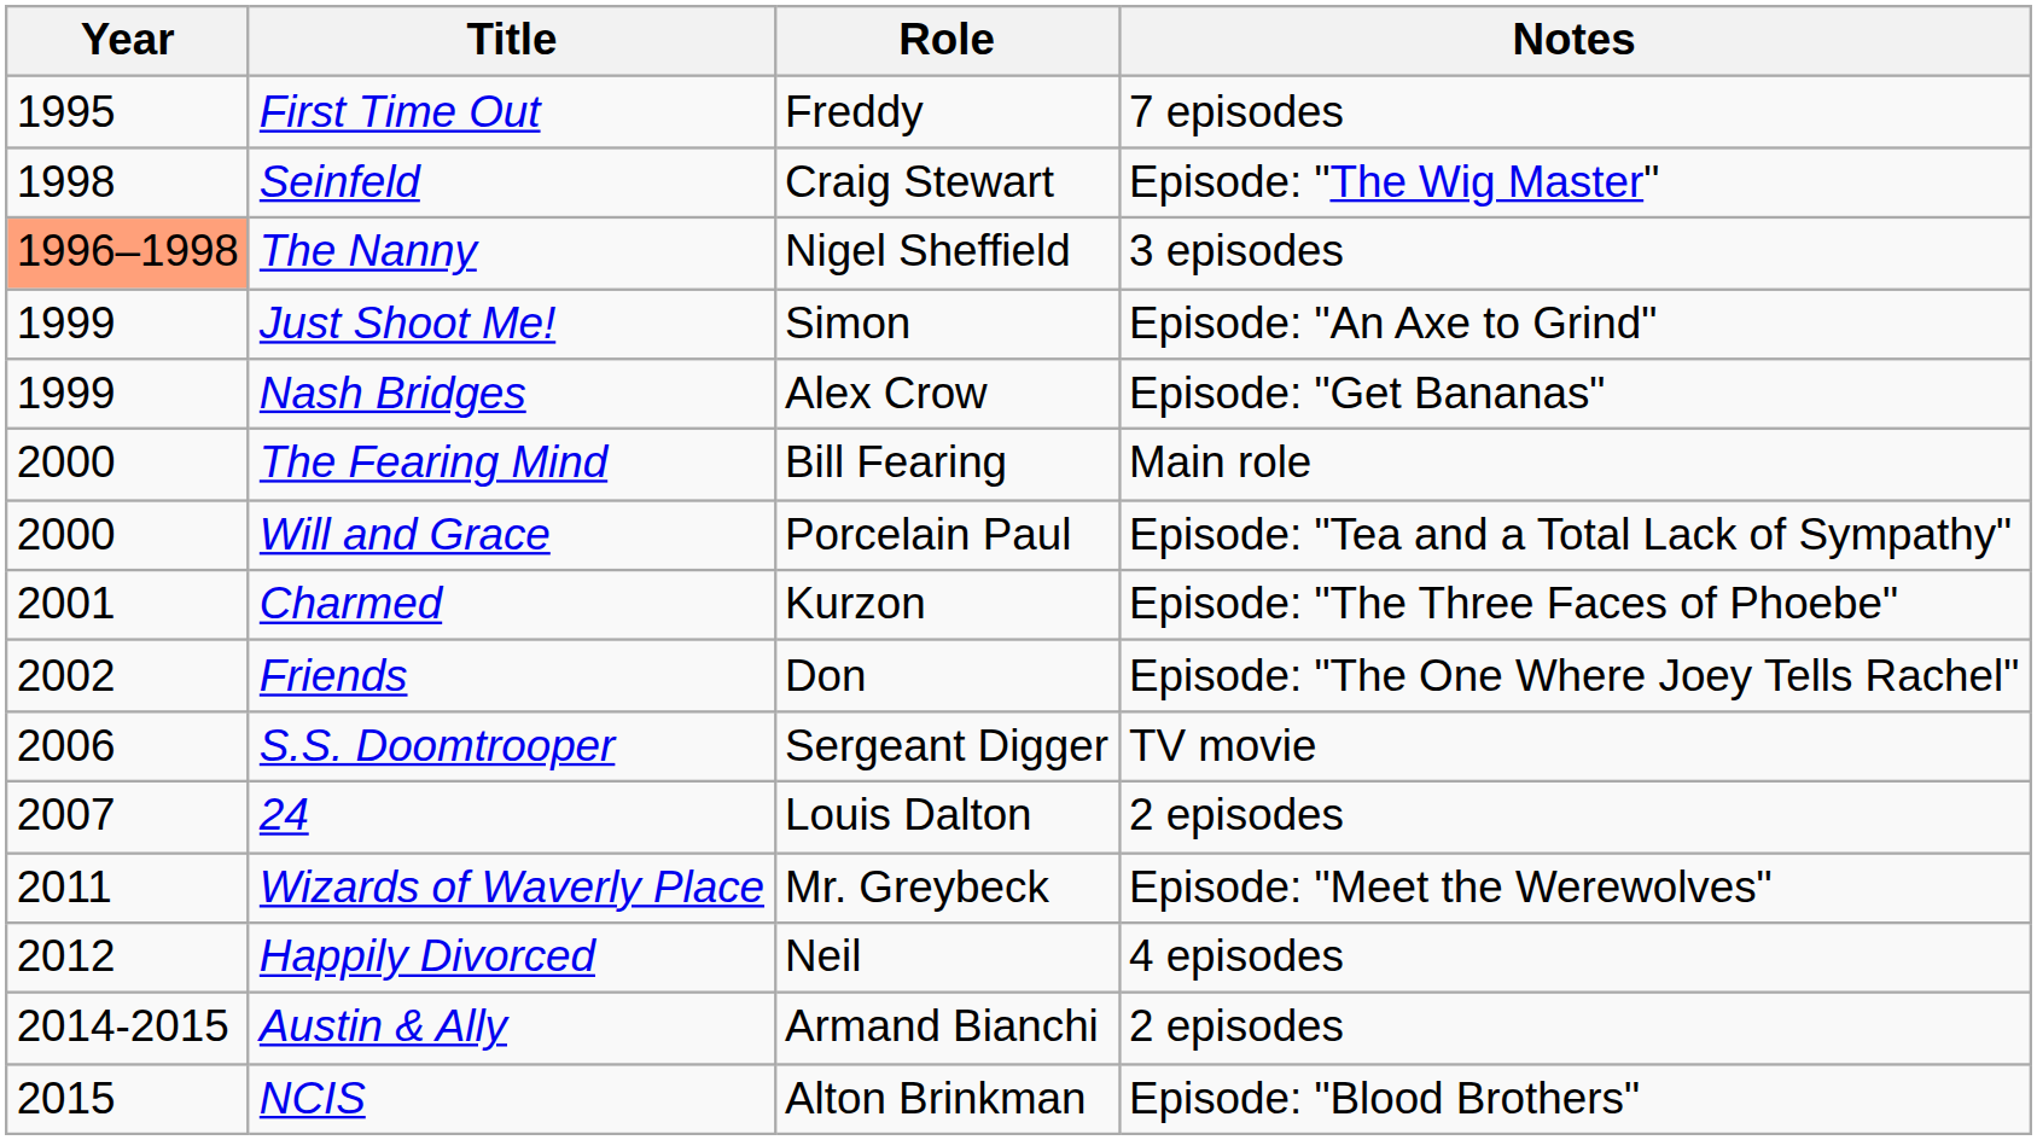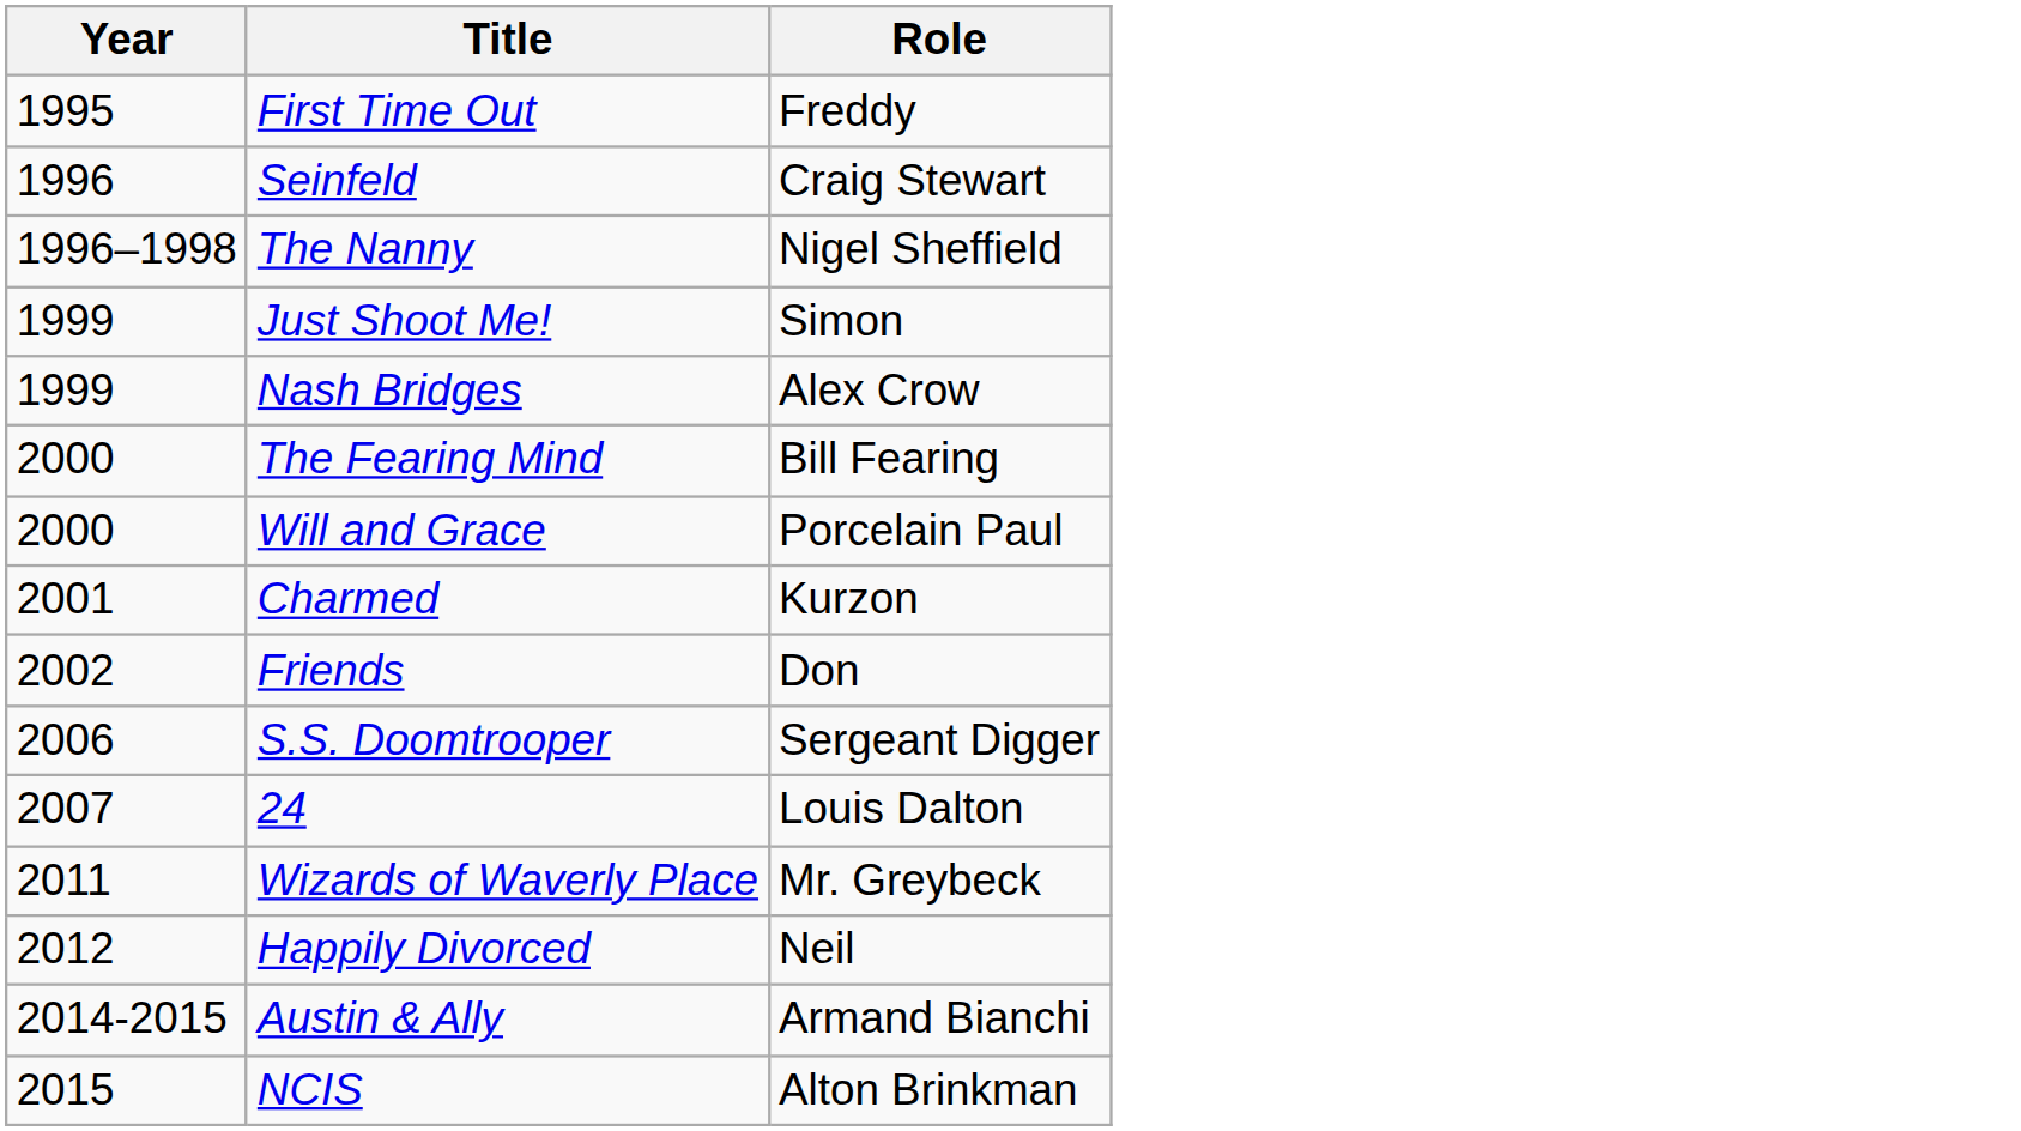- column: Notes | 7 episodes | Episode: "The Wig Master" | 3 episodes | Episode: "An Axe to Grind" | Episode: "Get Bananas" | Main role | Episode: "Tea and a Total Lack of Sympathy" | Episode: "The Three Faces of Phoebe" | Episode: "The One Where Joey Tells Rachel" | TV movie | 2 episodes | Episode: "Meet the Werewolves" | 4 episodes | 2 episodes | Episode: "Blood Brothers"
Seinfeld | Year: 1998 -> 1996
The Nanny | Year: lightsalmon background -> no background
